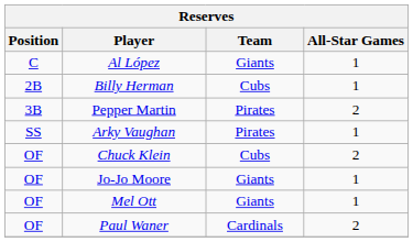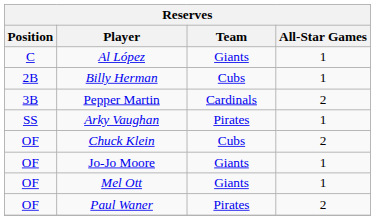Pepper Martin | Team: Pirates -> Cardinals
Paul Waner | Team: Cardinals -> Pirates
